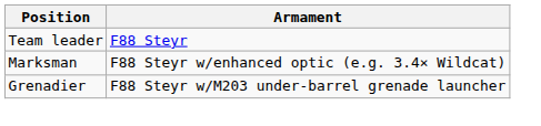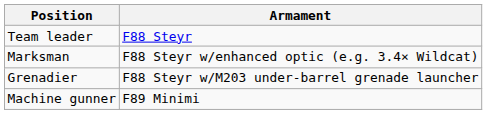+ row: Machine gunner | F89 Minimi
